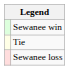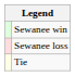rows swapped: Sewanee loss <-> Tie
